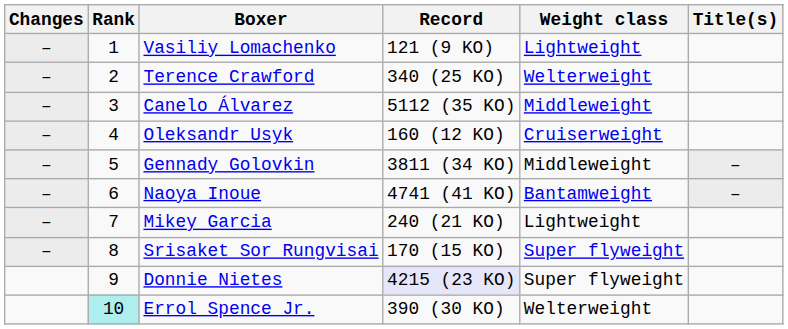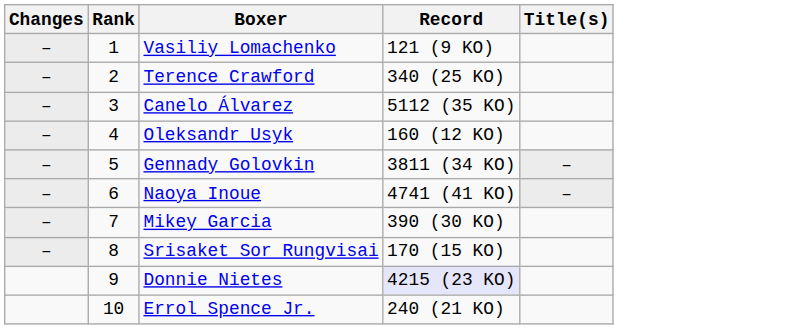- column: Weight class | Lightweight | Welterweight | Middleweight | Cruiserweight | Middleweight | Bantamweight | Lightweight | Super flyweight | Super flyweight | Welterweight
Mikey Garcia | Record: 240 (21 KO) -> 390 (30 KO)
Errol Spence Jr. | Rank: paleturquoise background -> no background
Errol Spence Jr. | Record: 390 (30 KO) -> 240 (21 KO)
